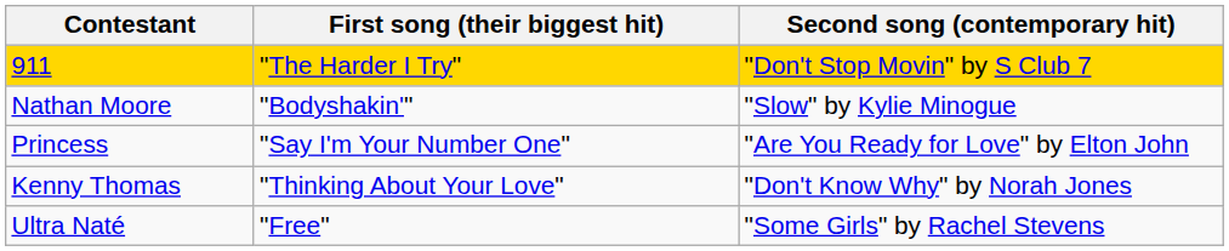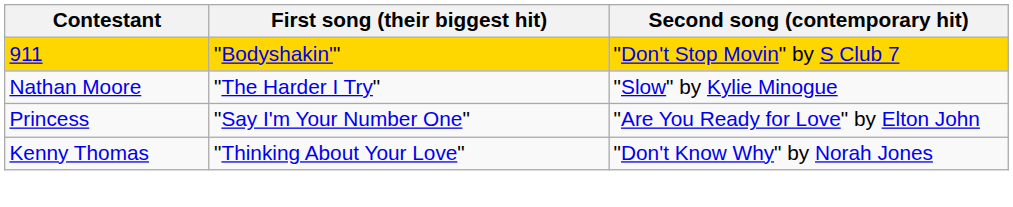911 | First song (their biggest hit): "The Harder I Try" -> "Bodyshakin'"
Nathan Moore | First song (their biggest hit): "Bodyshakin'" -> "The Harder I Try"
- row: Ultra Naté | "Free" | "Some Girls" by Rachel Stevens
